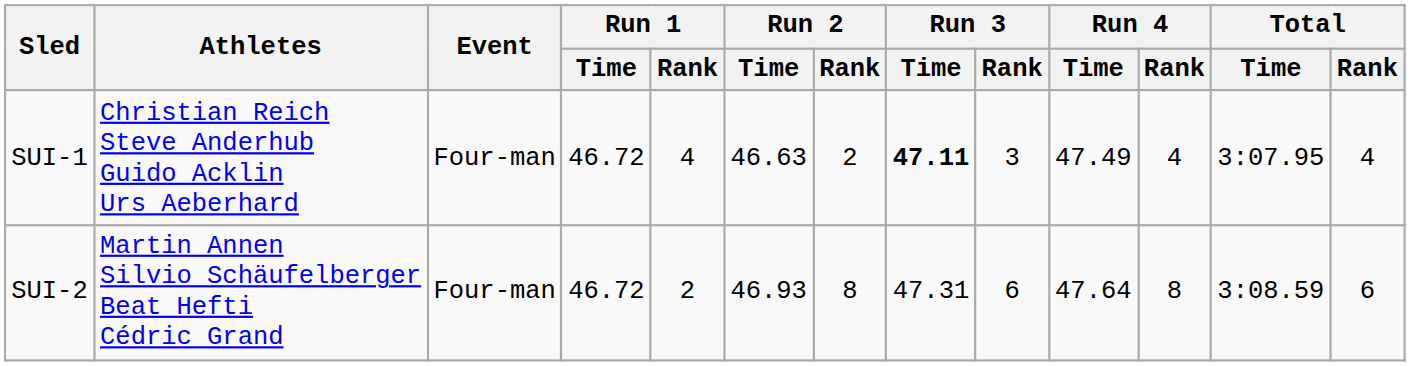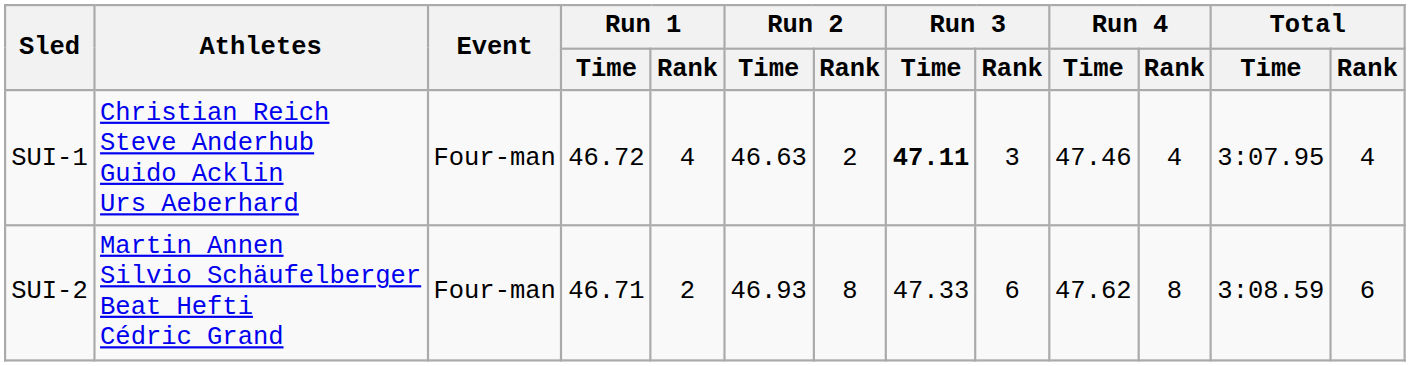SUI-1 | Run 4 / Time: 47.49 -> 47.46
SUI-2 | Run 1 / Time: 46.72 -> 46.71
SUI-2 | Run 3 / Time: 47.31 -> 47.33
SUI-2 | Run 4 / Time: 47.64 -> 47.62
